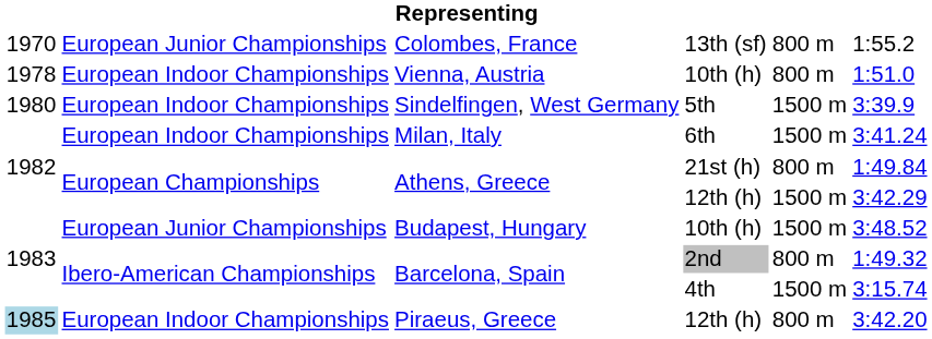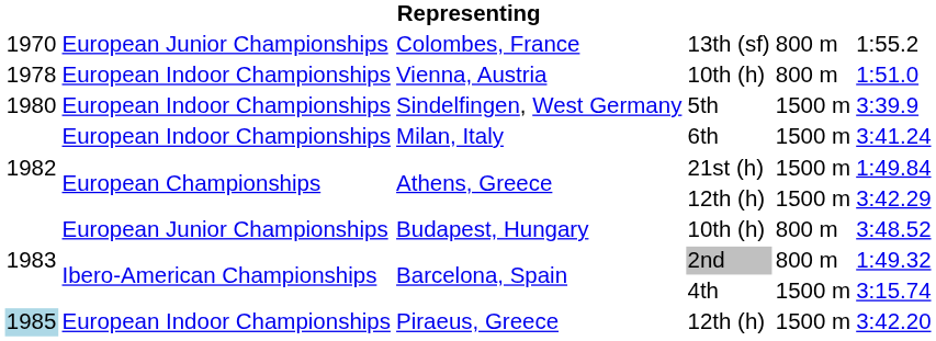Athens, Greece / 21st (h) | column 5: 800 m -> 1500 m
Budapest, Hungary | column 5: 1500 m -> 800 m
Piraeus, Greece | column 5: 800 m -> 1500 m
